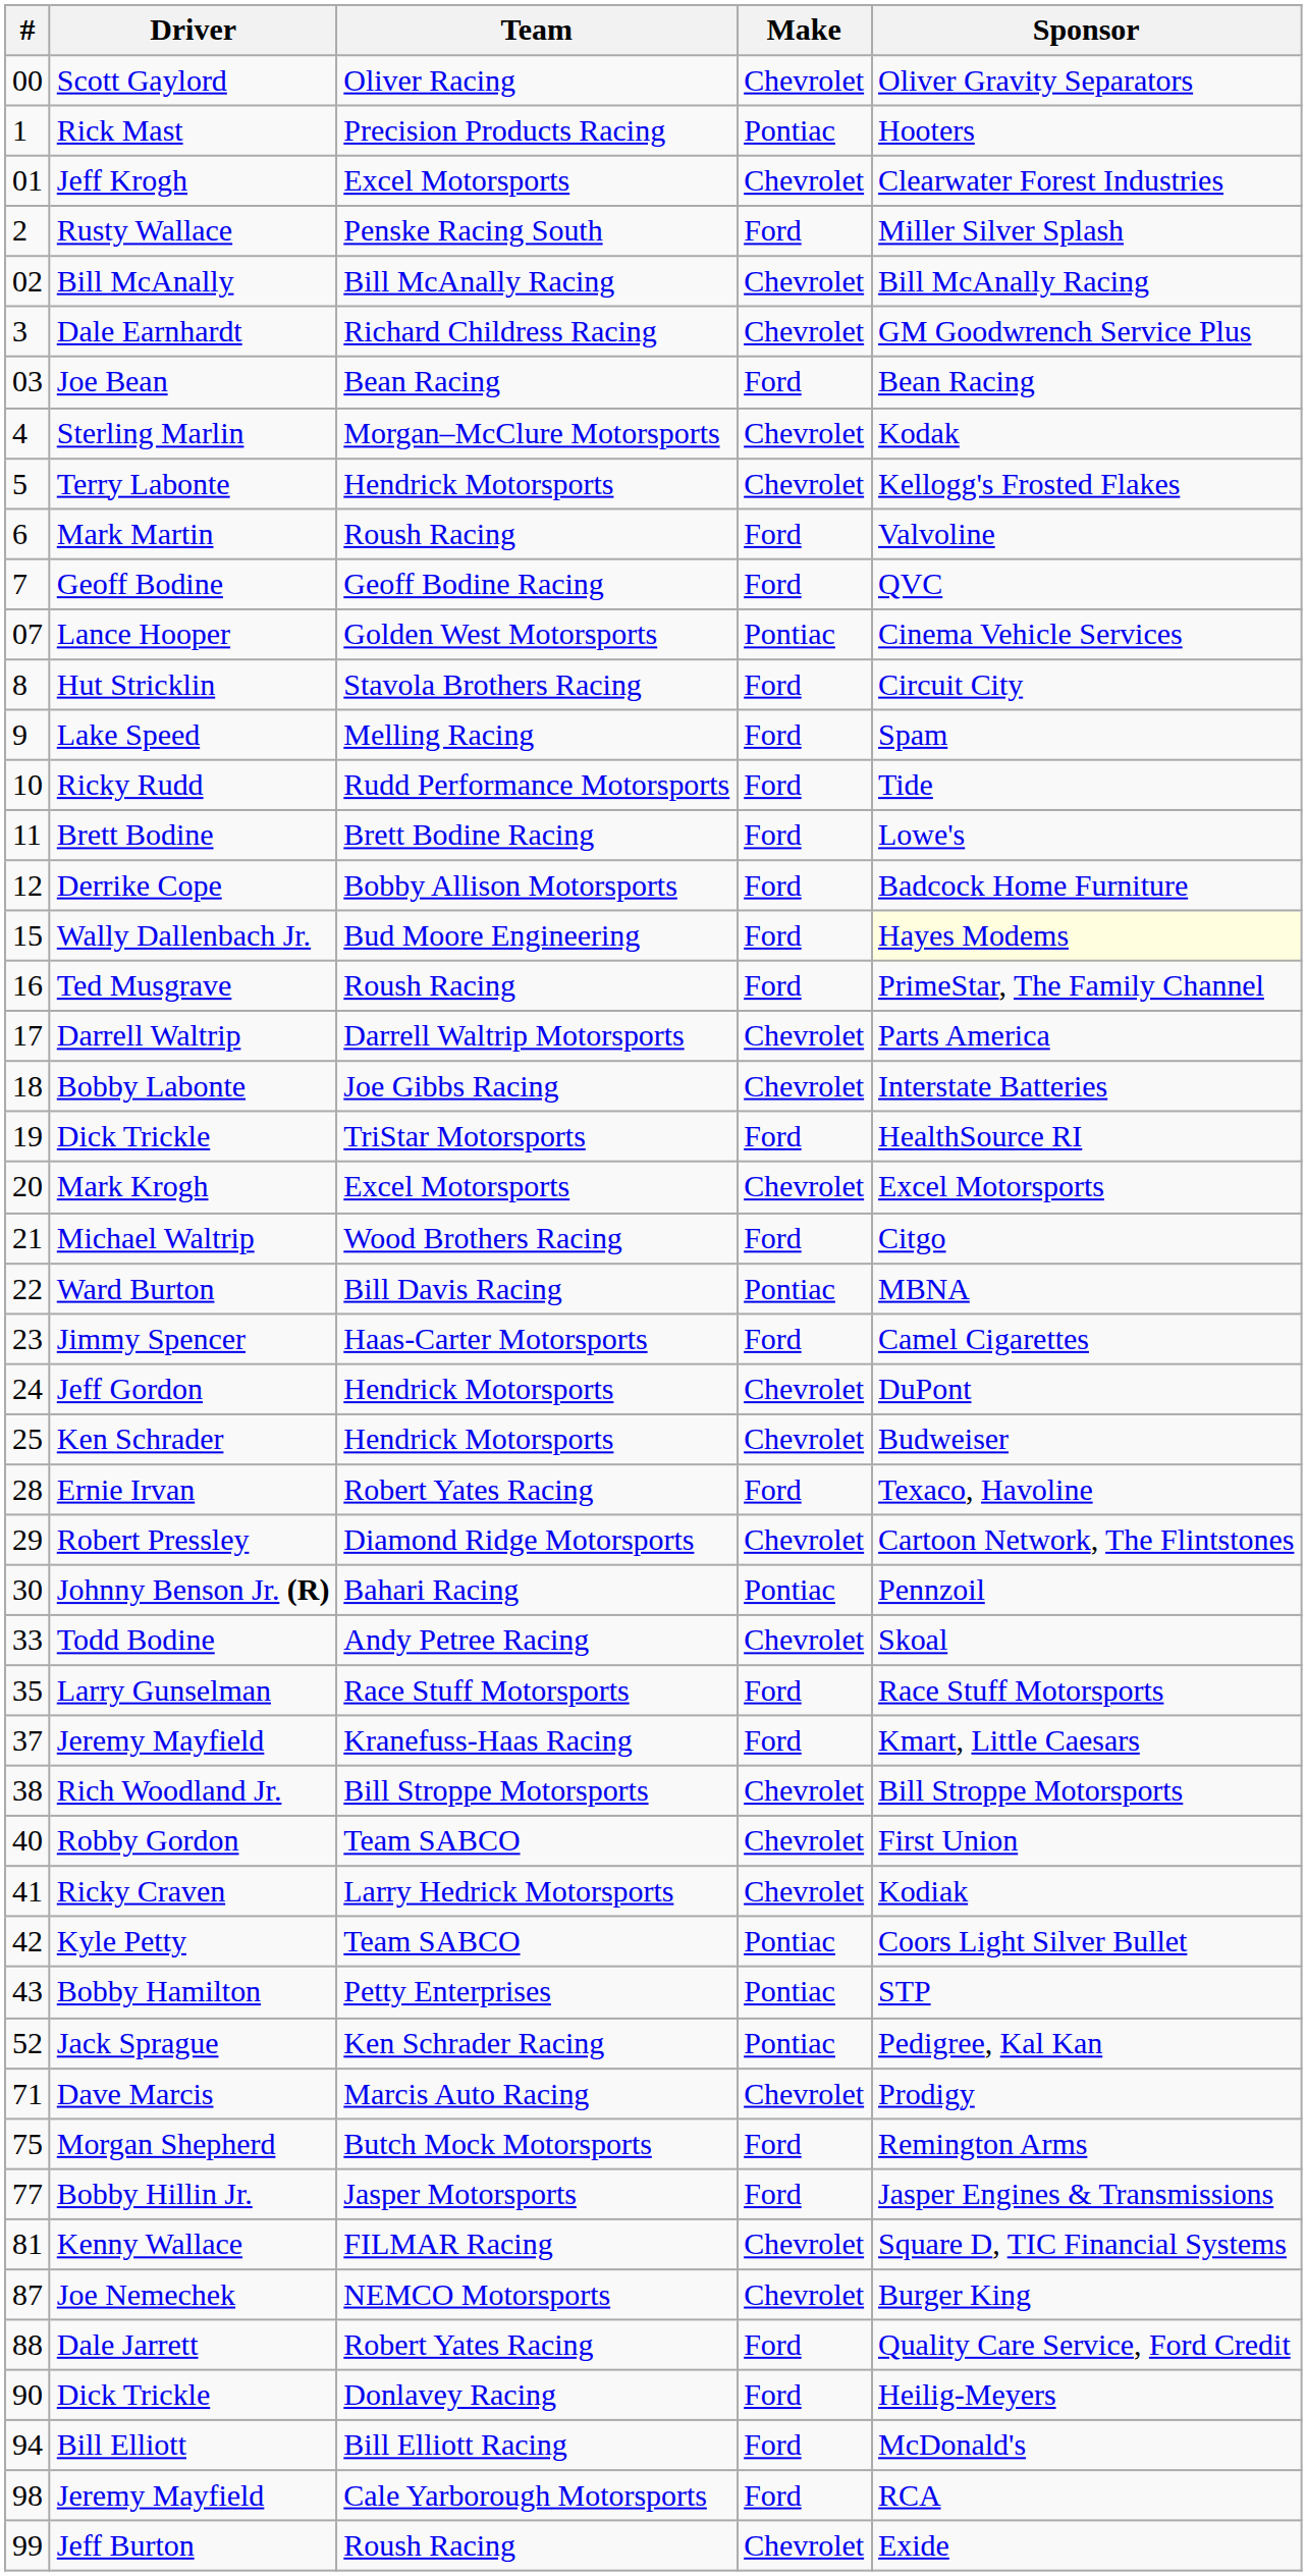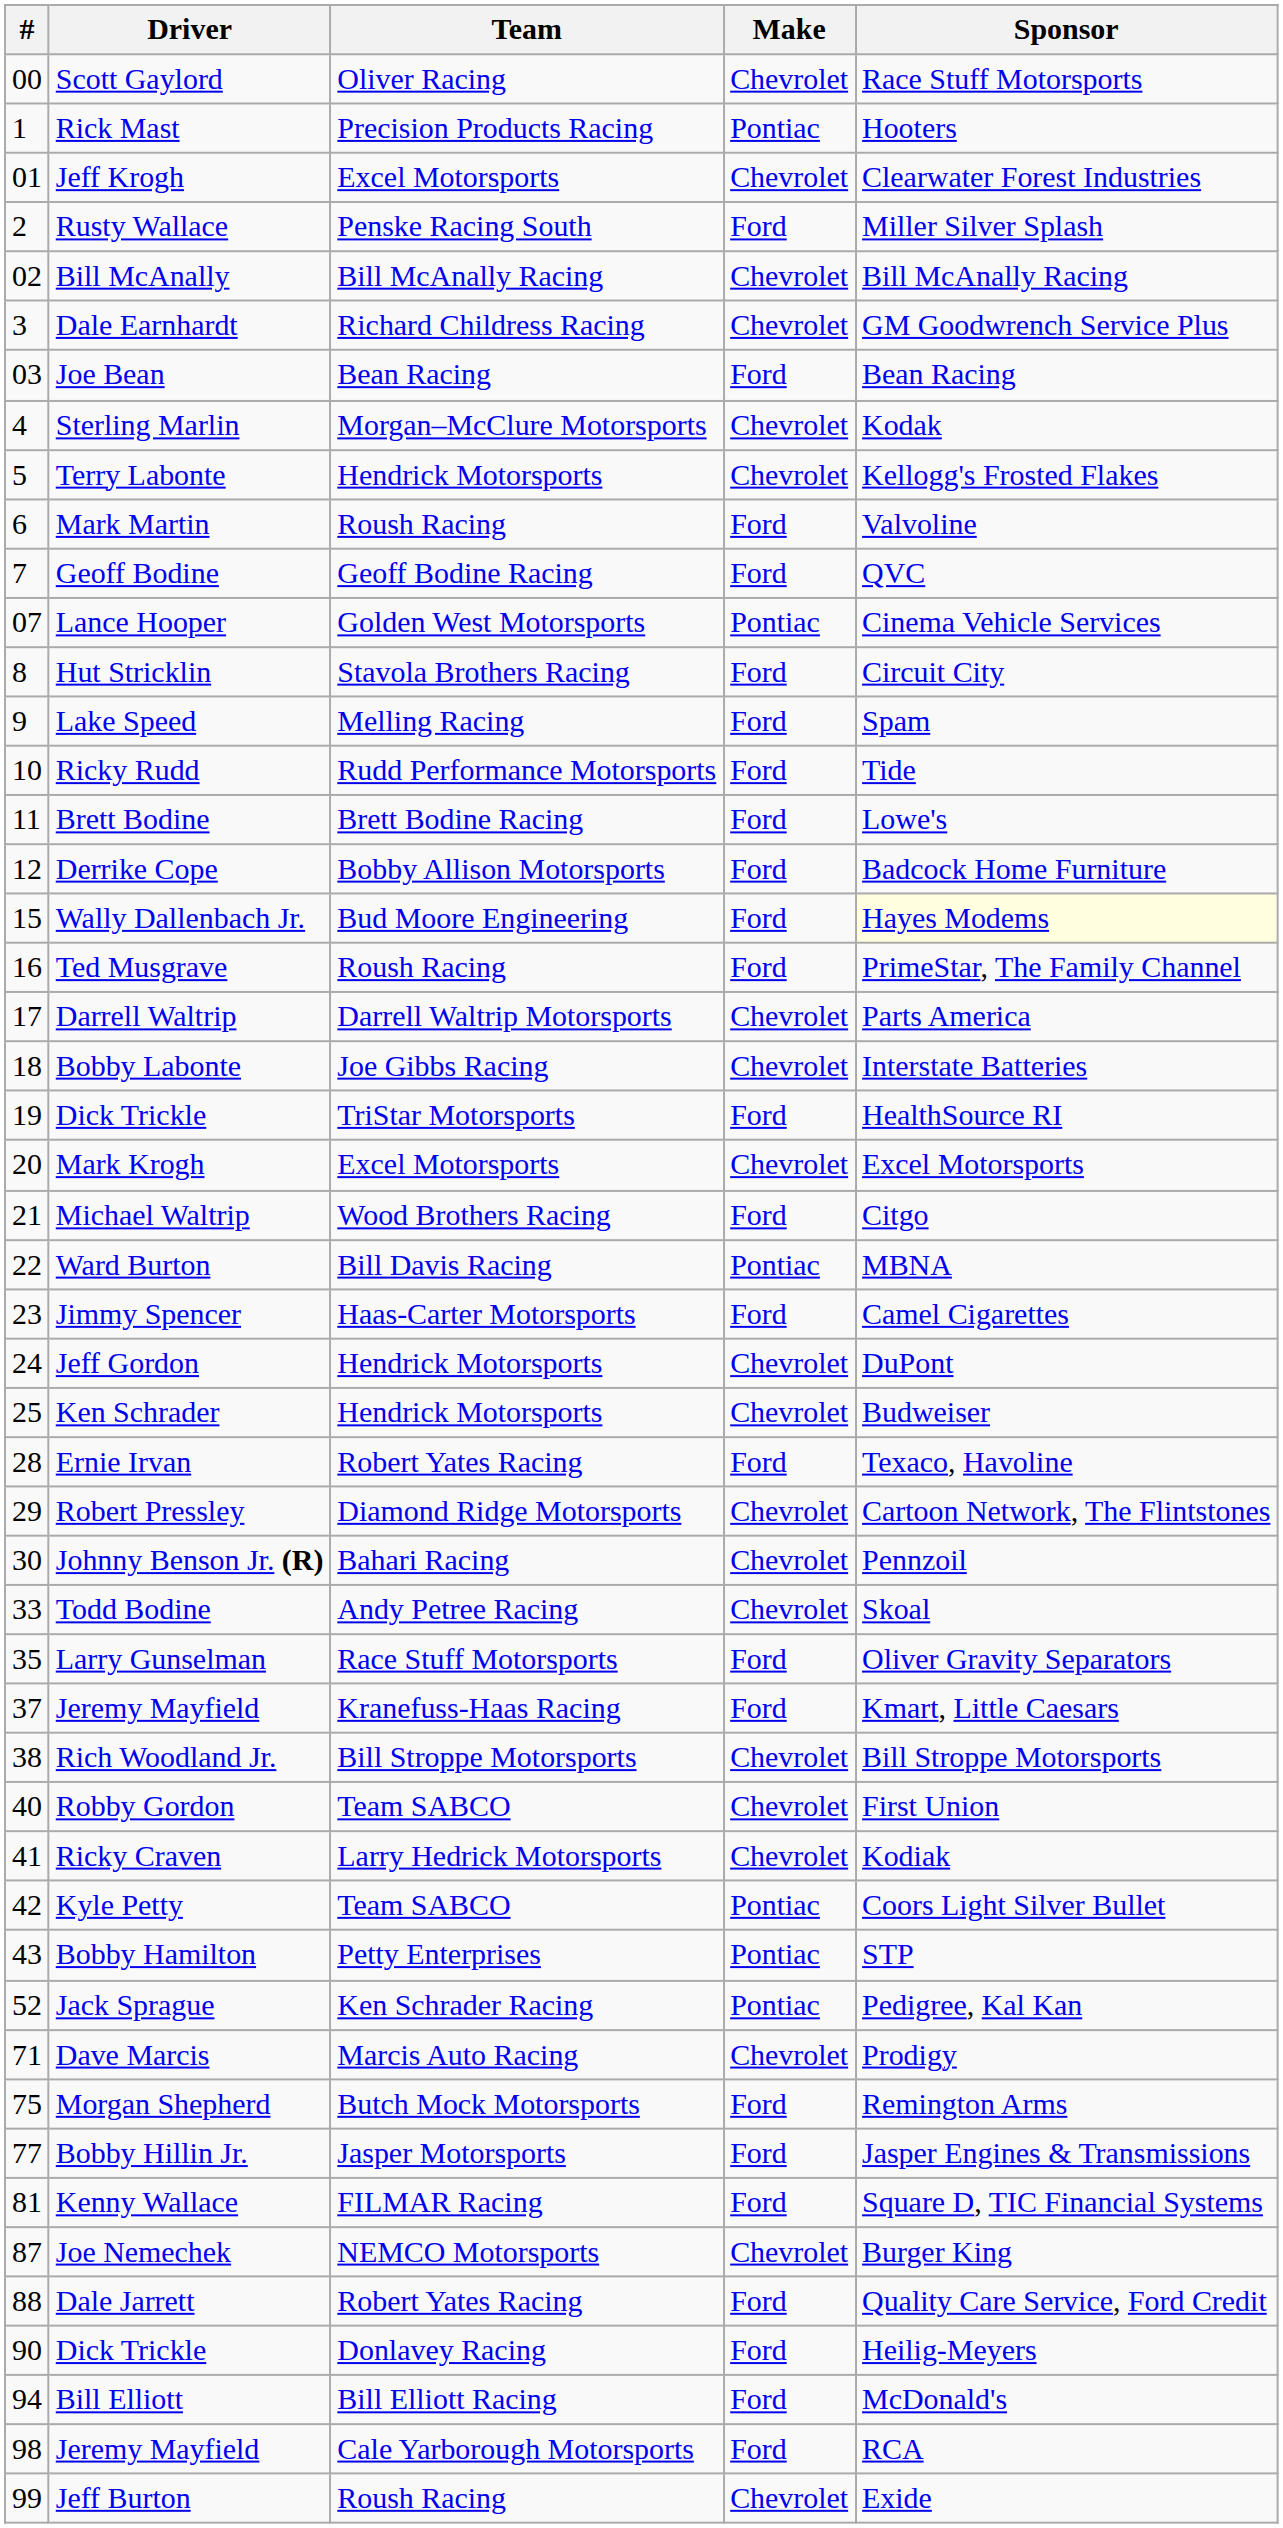Scott Gaylord | Sponsor: Oliver Gravity Separators -> Race Stuff Motorsports
Johnny Benson Jr. (R) | Make: Pontiac -> Chevrolet
Larry Gunselman | Sponsor: Race Stuff Motorsports -> Oliver Gravity Separators
Kenny Wallace | Make: Chevrolet -> Ford
